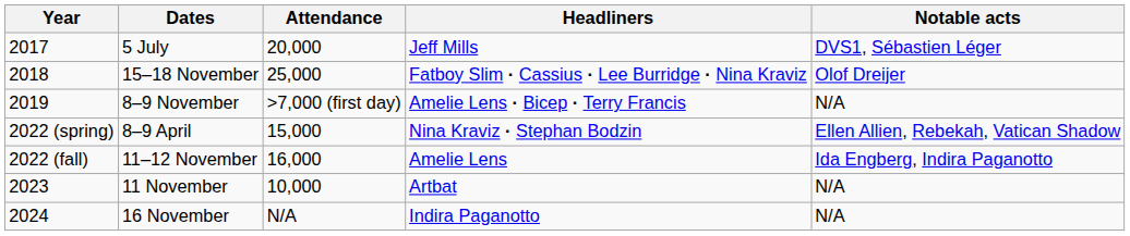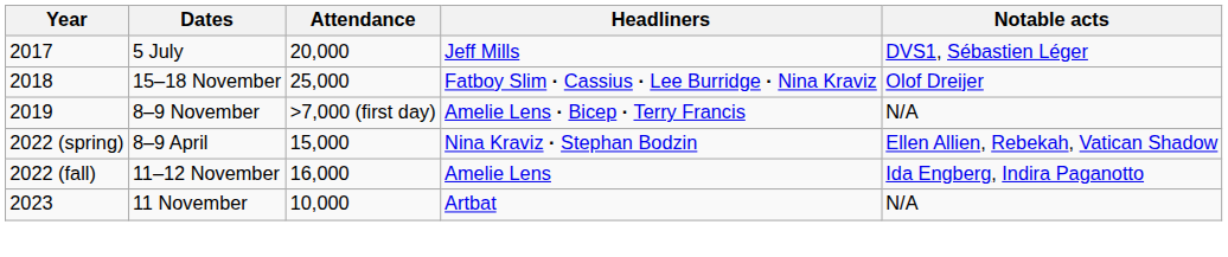- row: 2024 | 16 November | N/A | Indira Paganotto | N/A
